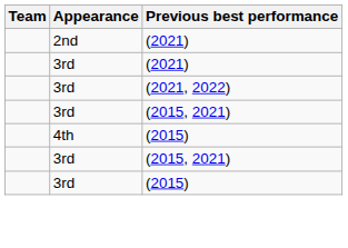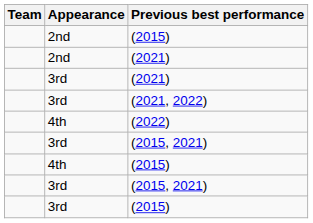+ row: 2nd | (2015)
+ row: 4th | (2022)
